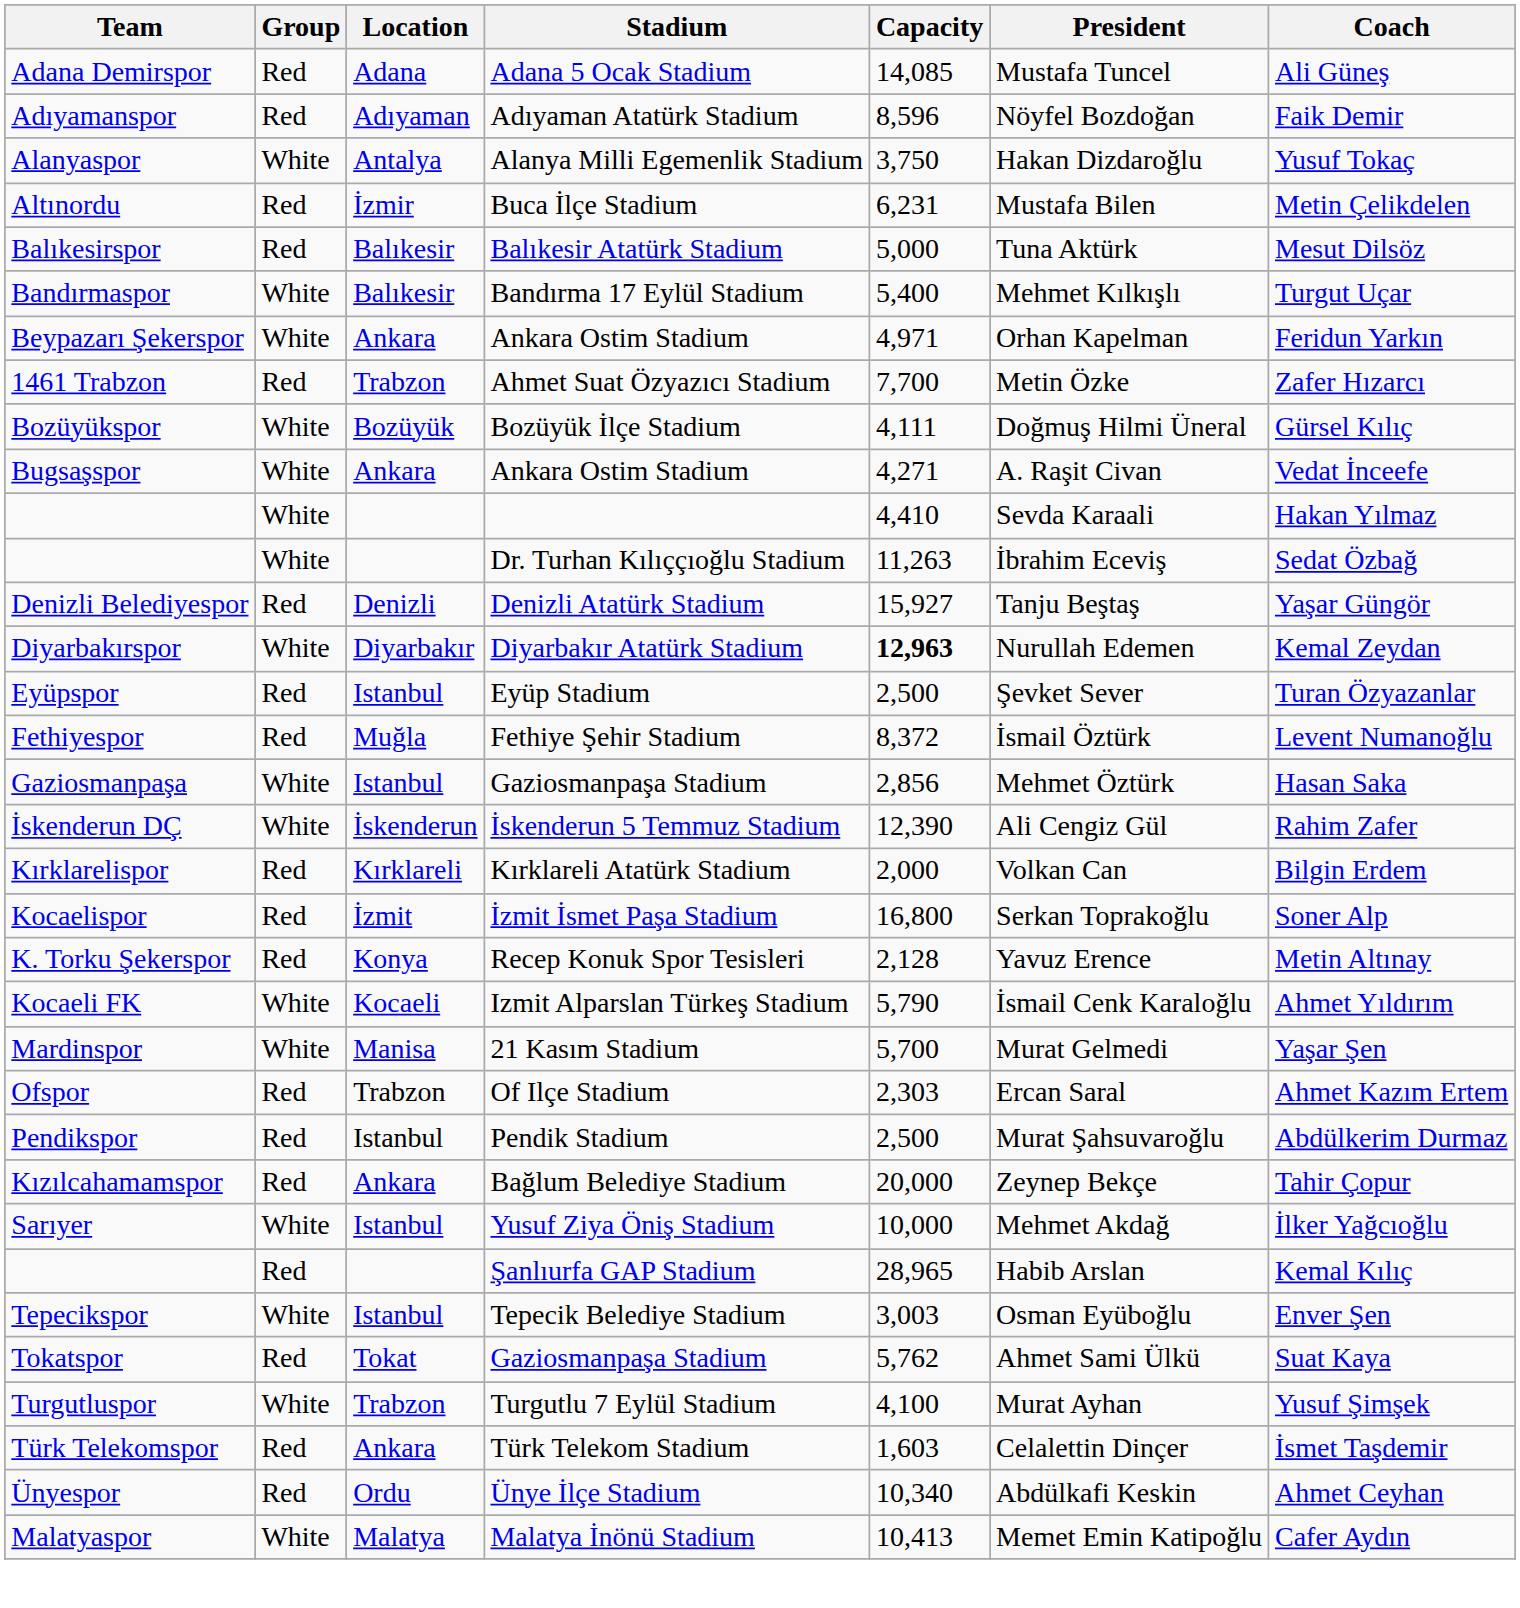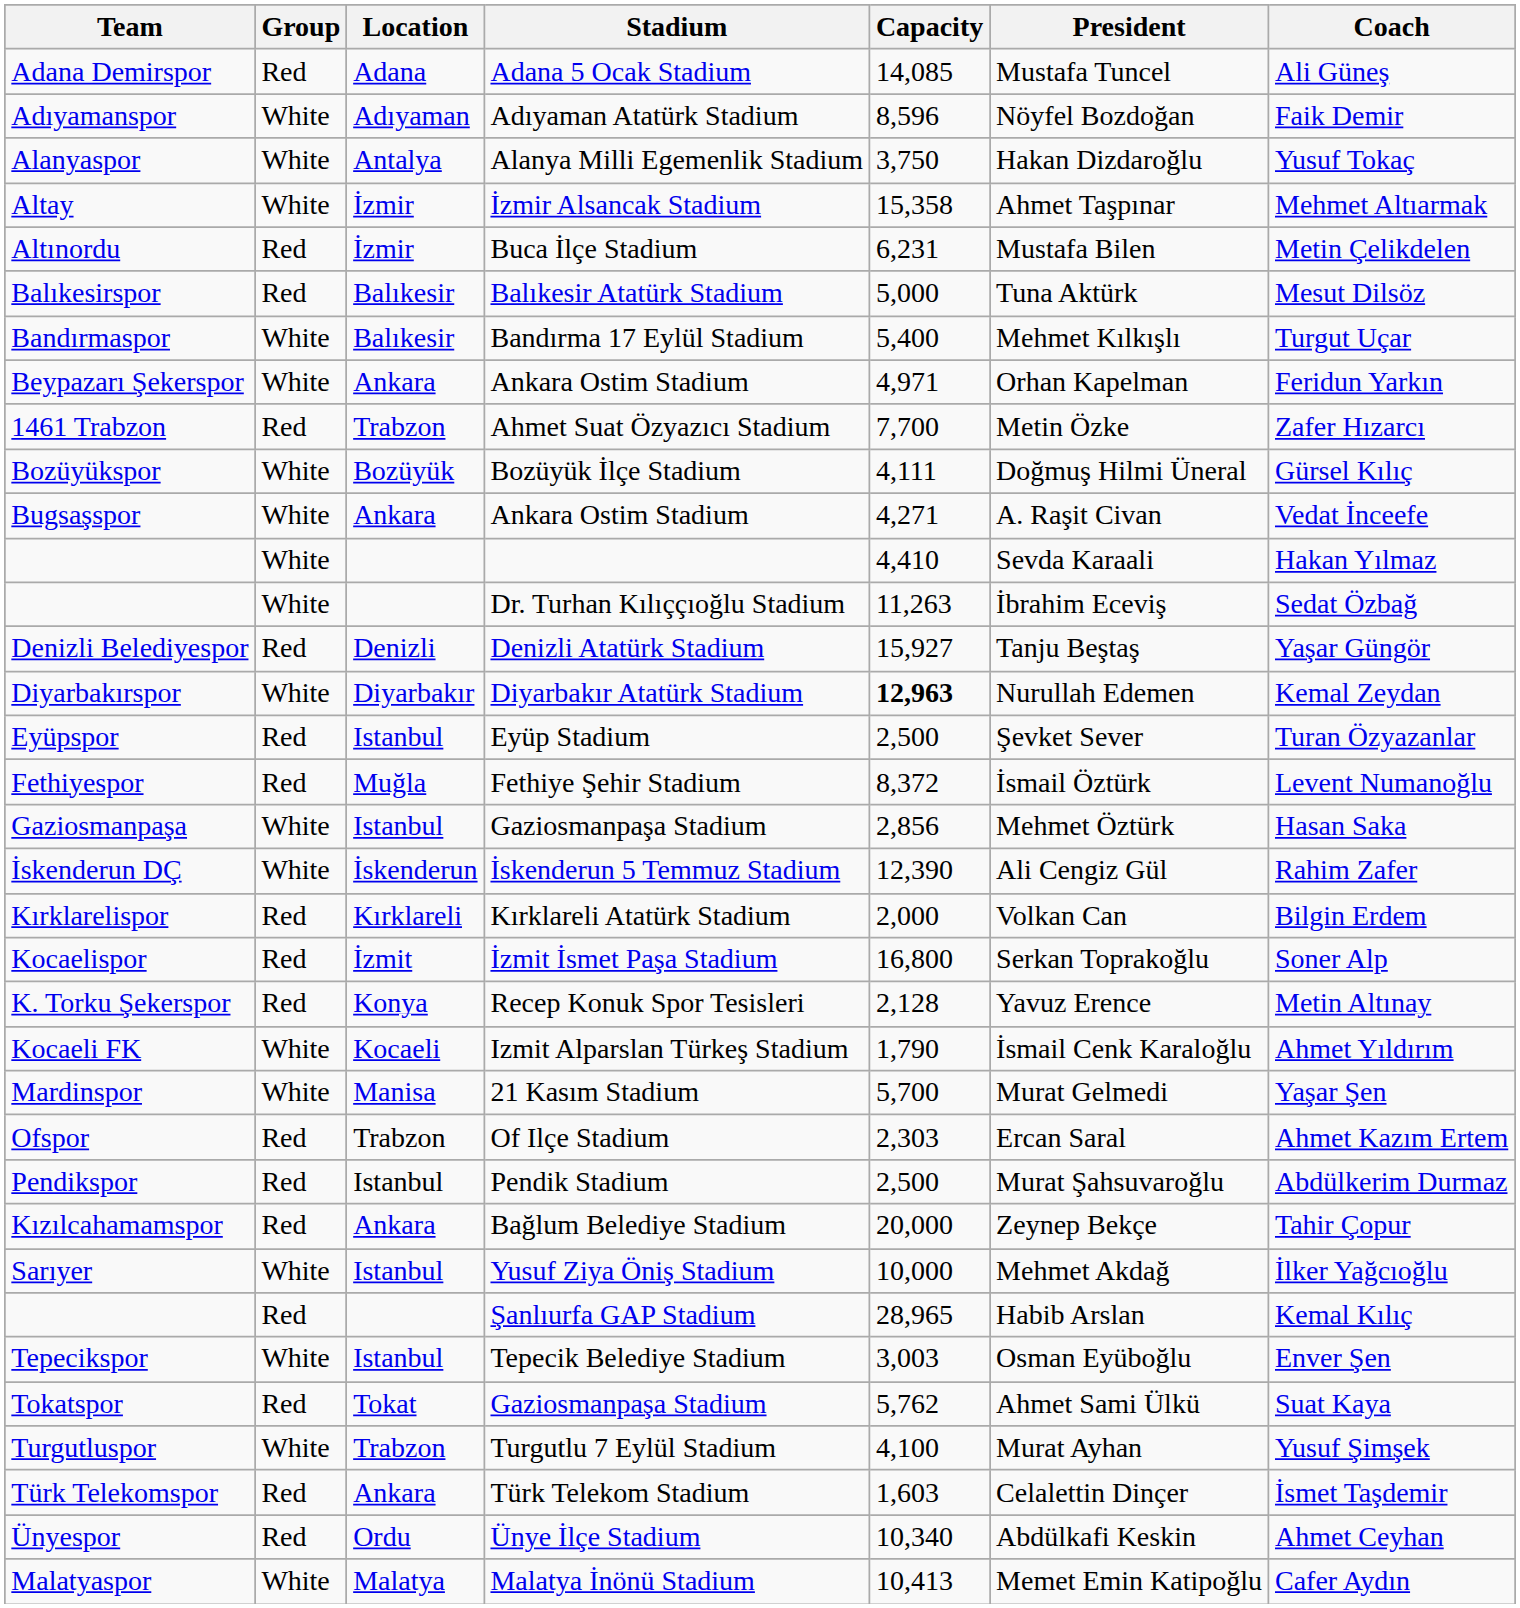Adıyamanspor | Group: Red -> White
+ row: Altay | White | İzmir | İzmir Alsancak Stadium | 15,358 | Ahmet Taşpınar | Mehmet Altıarmak
Kocaeli FK | Capacity: 5,790 -> 1,790
